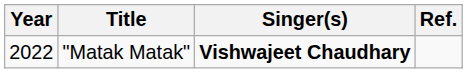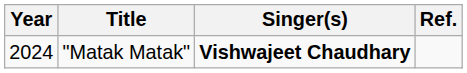"Matak Matak" | Year: 2022 -> 2024
